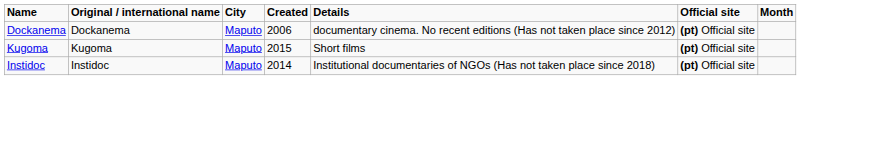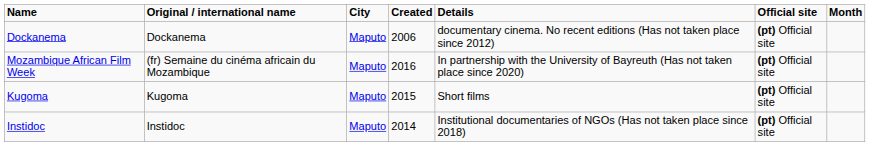+ row: Mozambique African Film Week | (fr) Semaine du cinéma africain du Mozambique | Maputo | 2016 | In partnership with the University of Bayreuth (Has not taken place since 2020) | (pt) Official site
